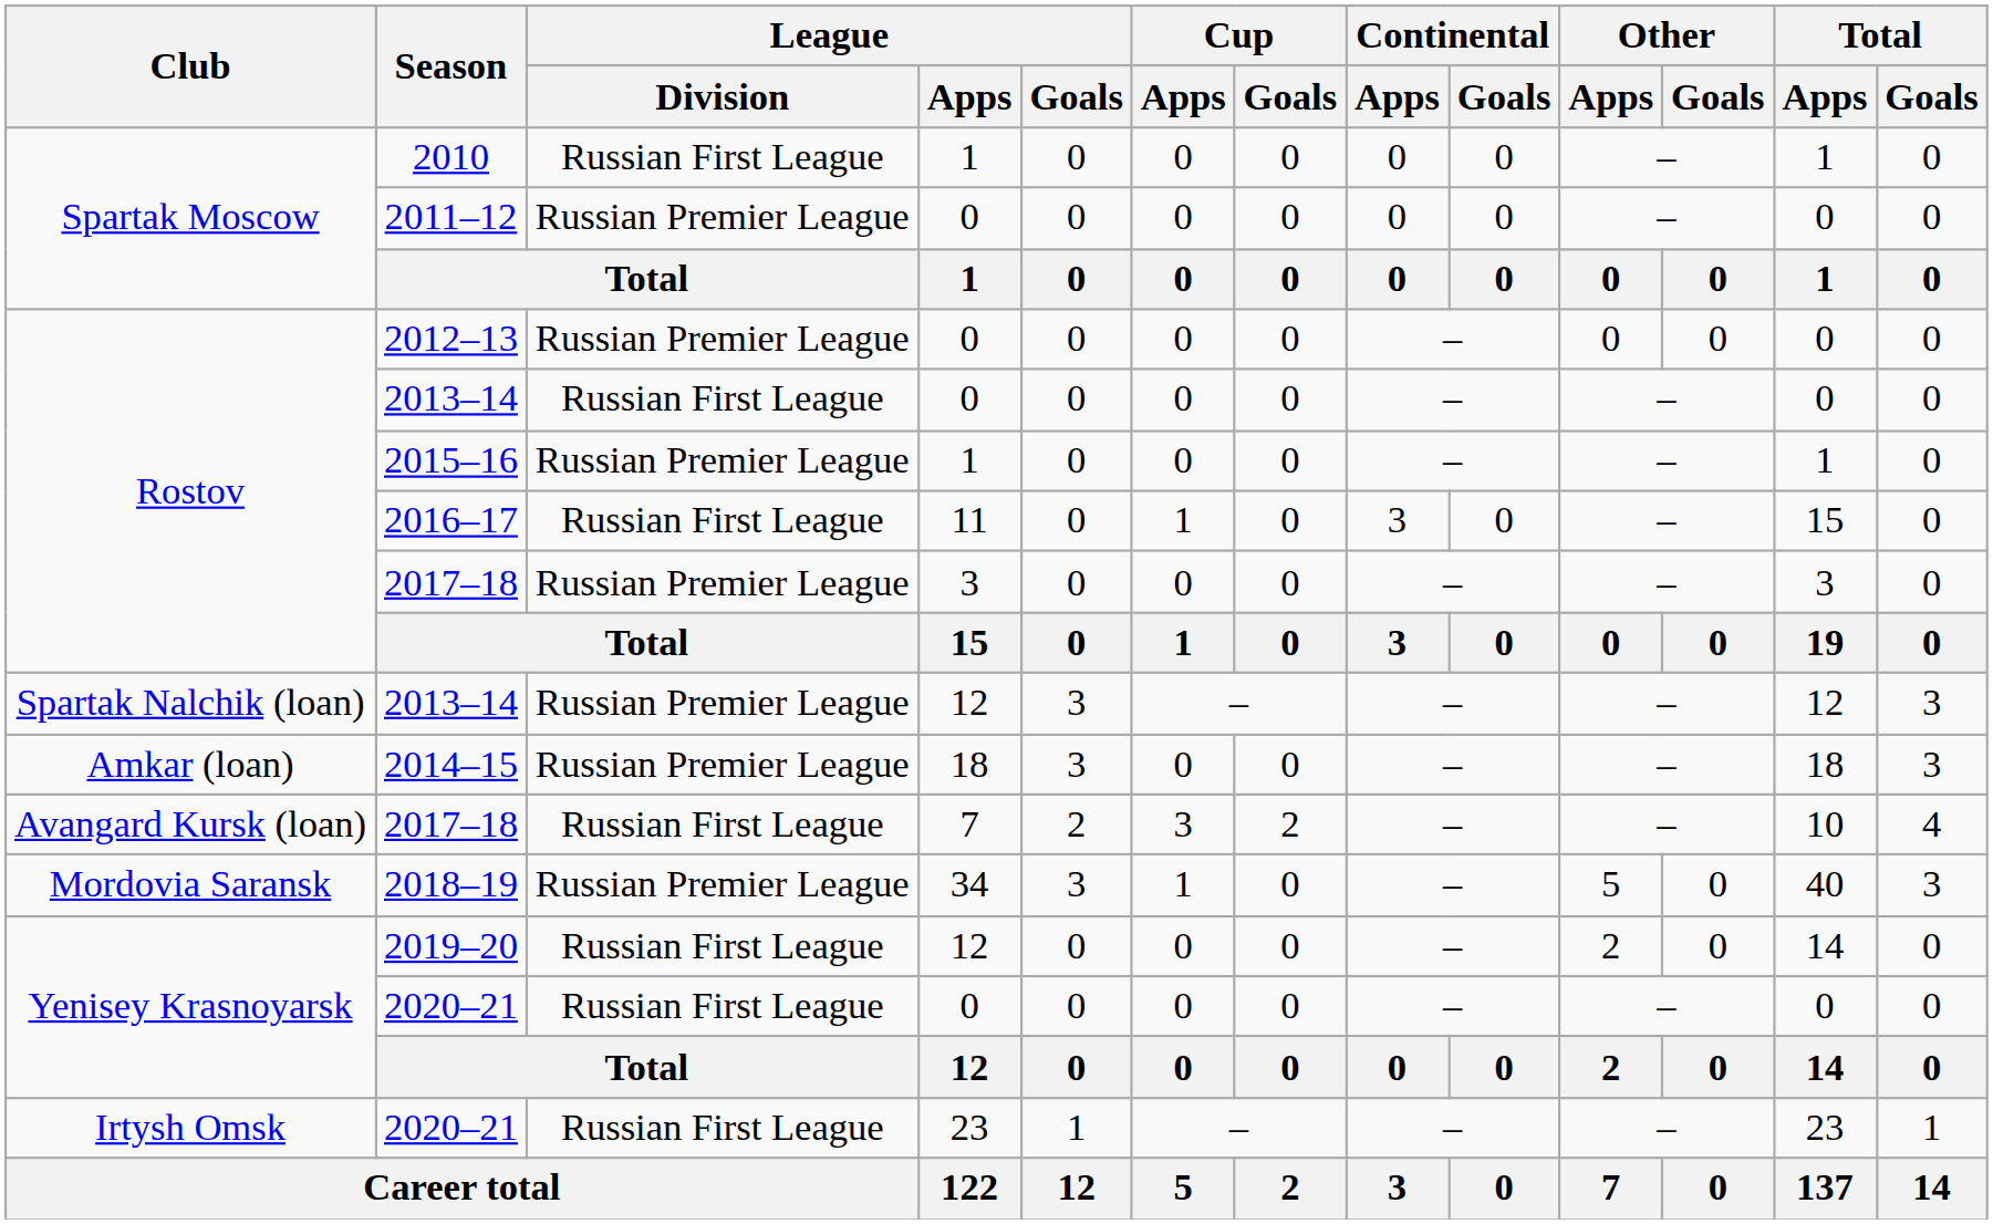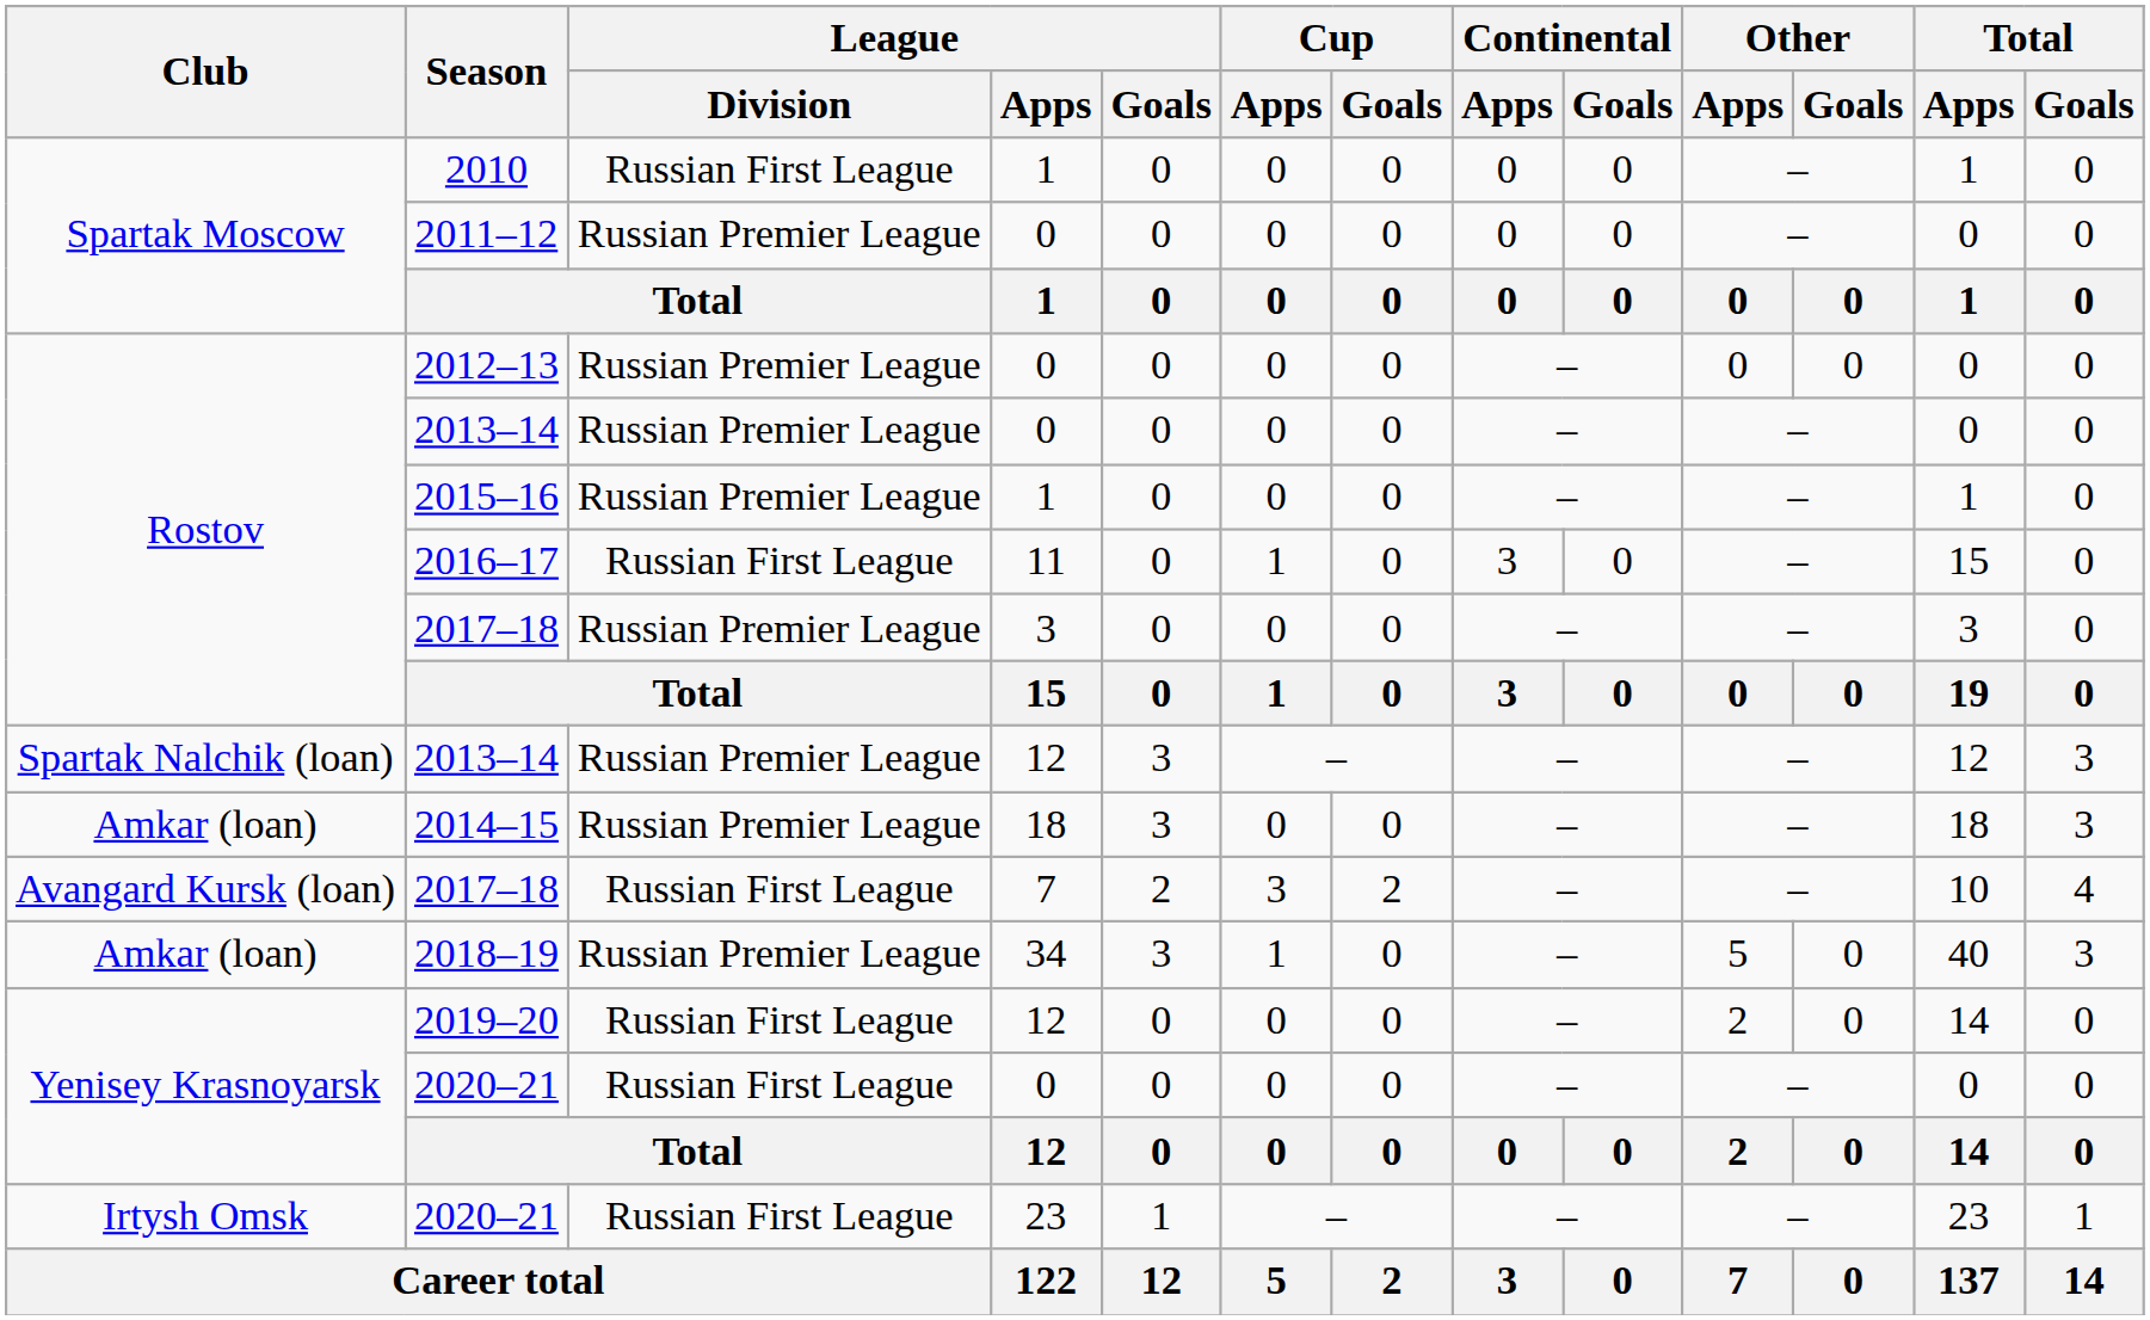2013–14 / 0 | League / Division: Russian First League -> Russian Premier League
2018–19 | Club: Mordovia Saransk -> Amkar (loan)
